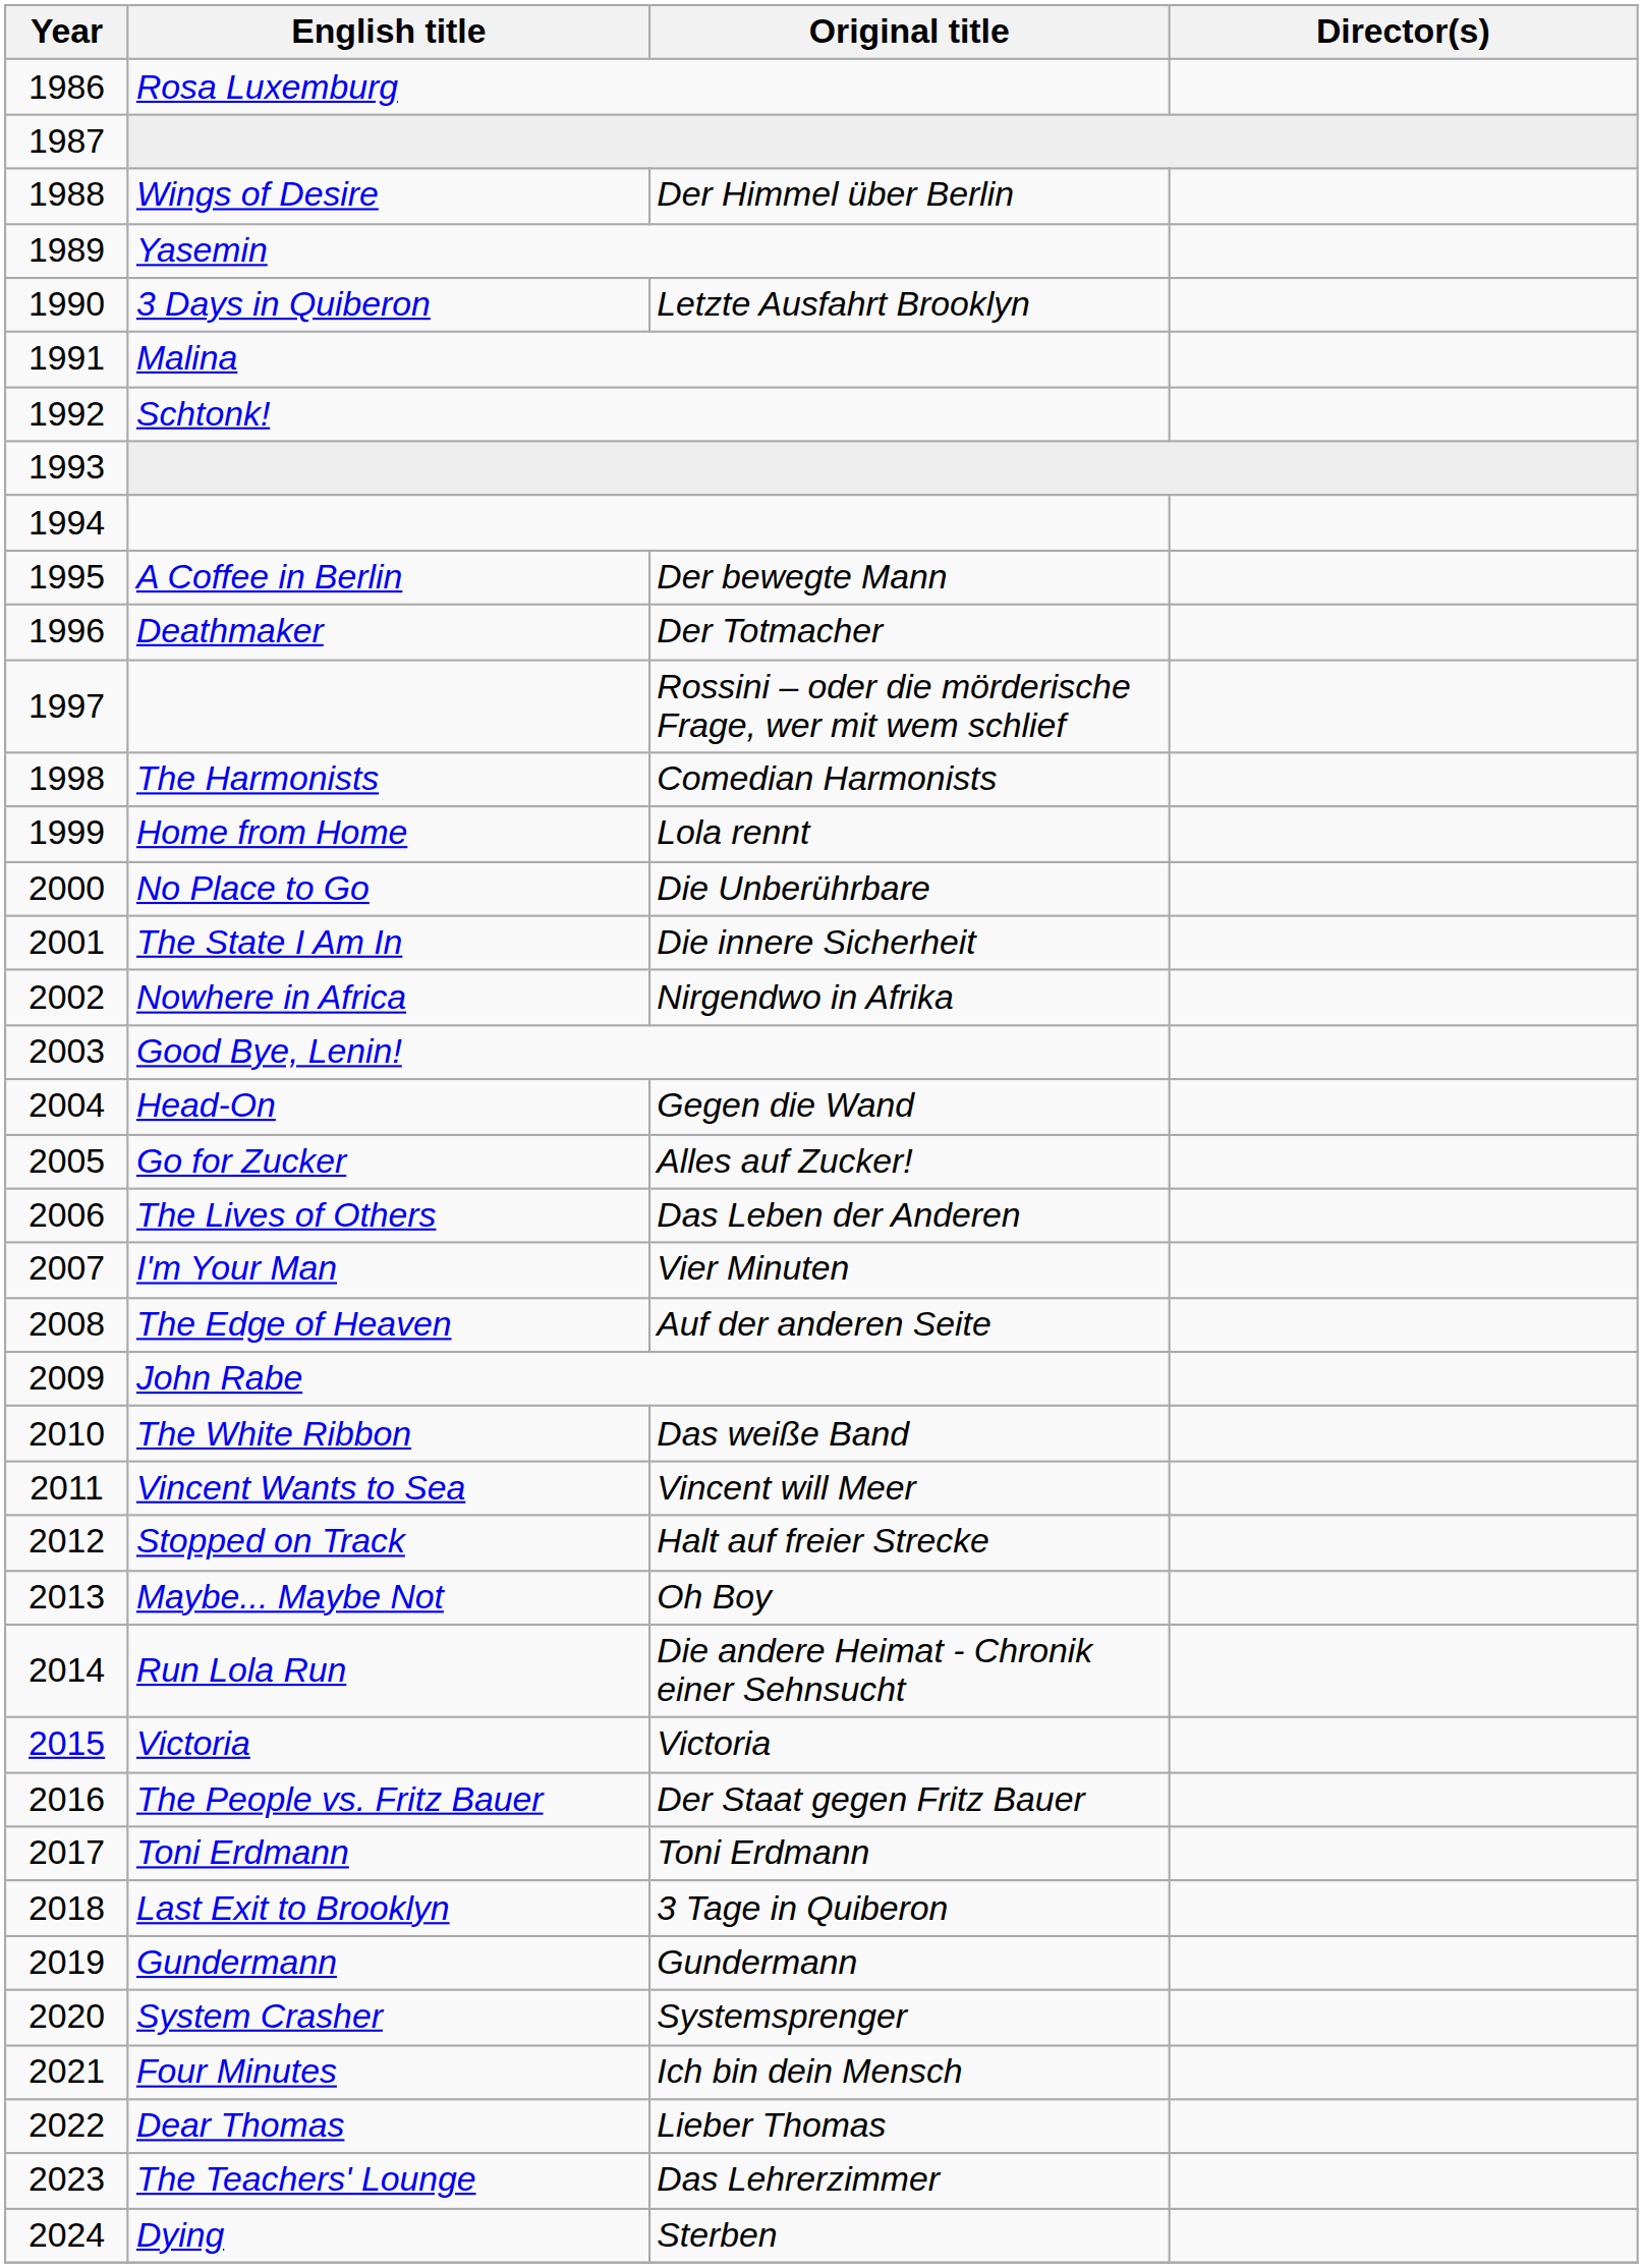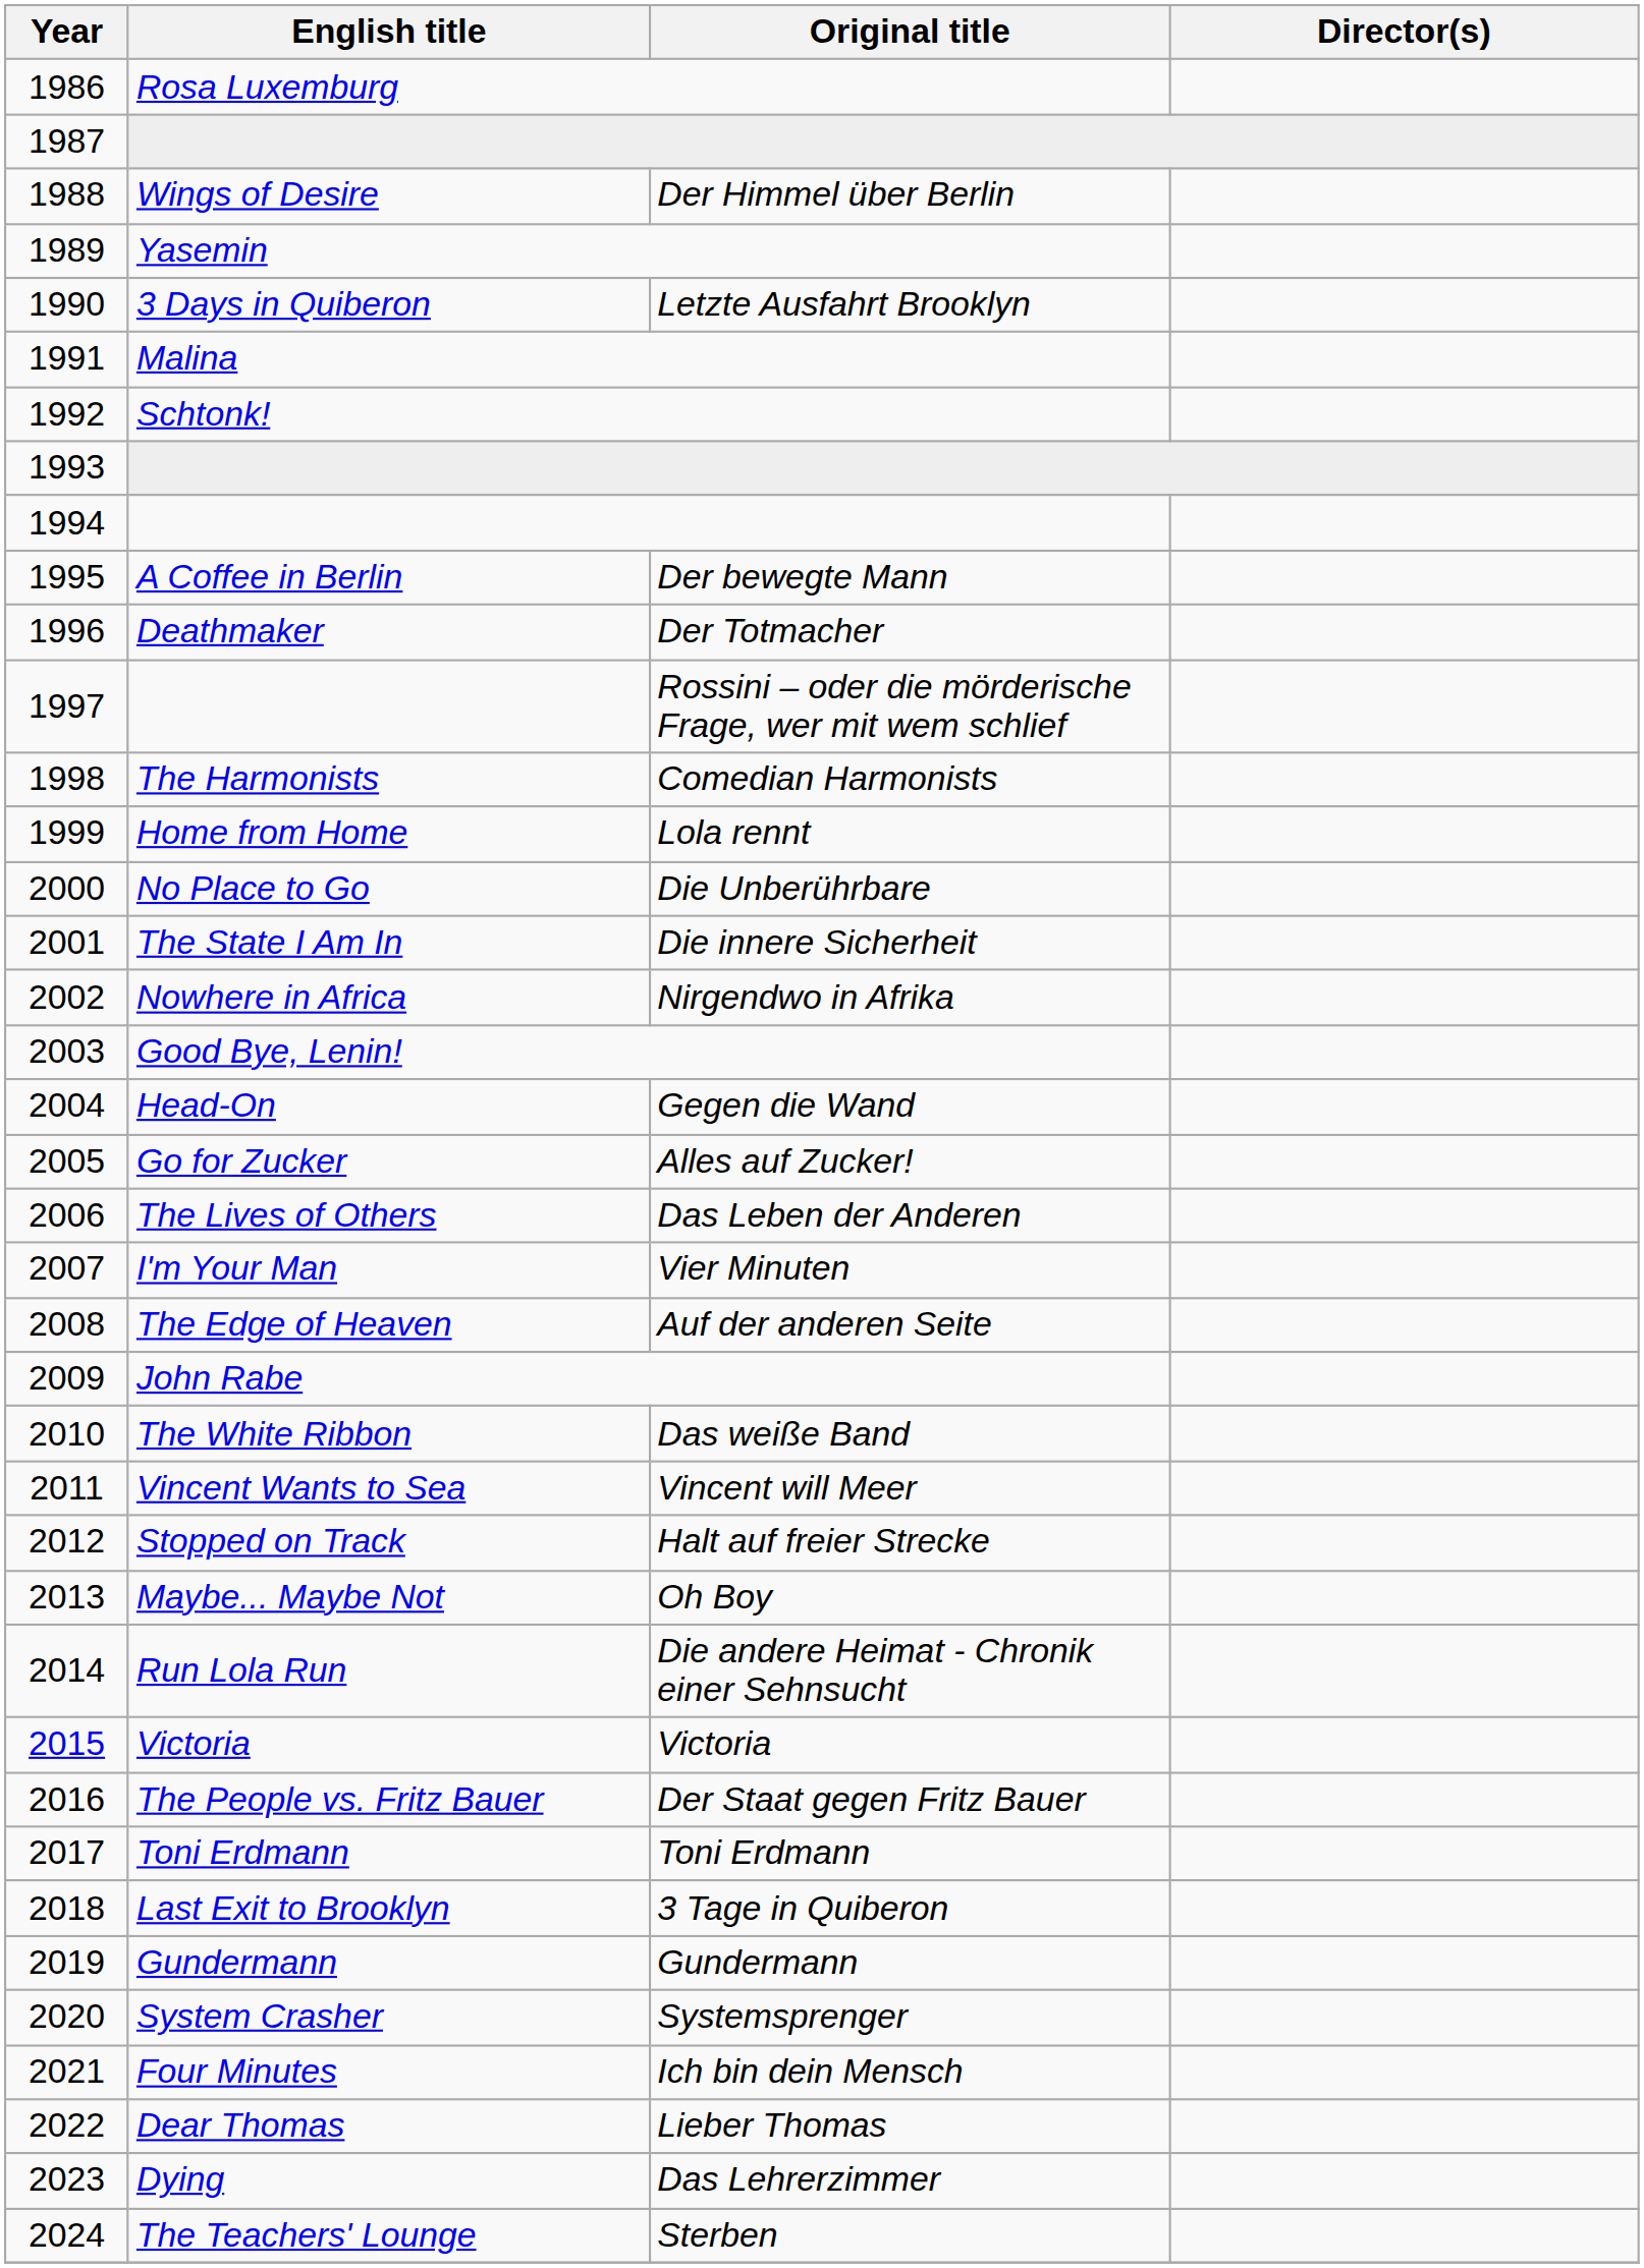Das Lehrerzimmer | English title: The Teachers' Lounge -> Dying
Sterben | English title: Dying -> The Teachers' Lounge
